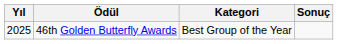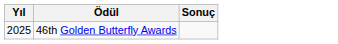- column: Kategori | Best Group of the Year
